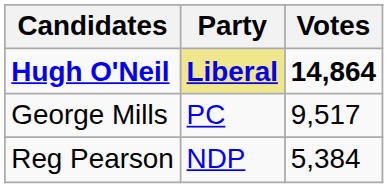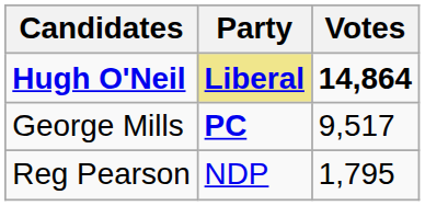George Mills | Party: normal -> bold
Reg Pearson | Votes: 5,384 -> 1,795
